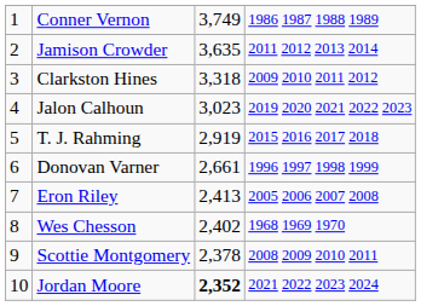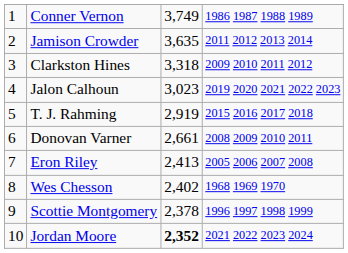Donovan Varner | column 4: 1996 1997 1998 1999 -> 2008 2009 2010 2011
Scottie Montgomery | column 4: 2008 2009 2010 2011 -> 1996 1997 1998 1999
